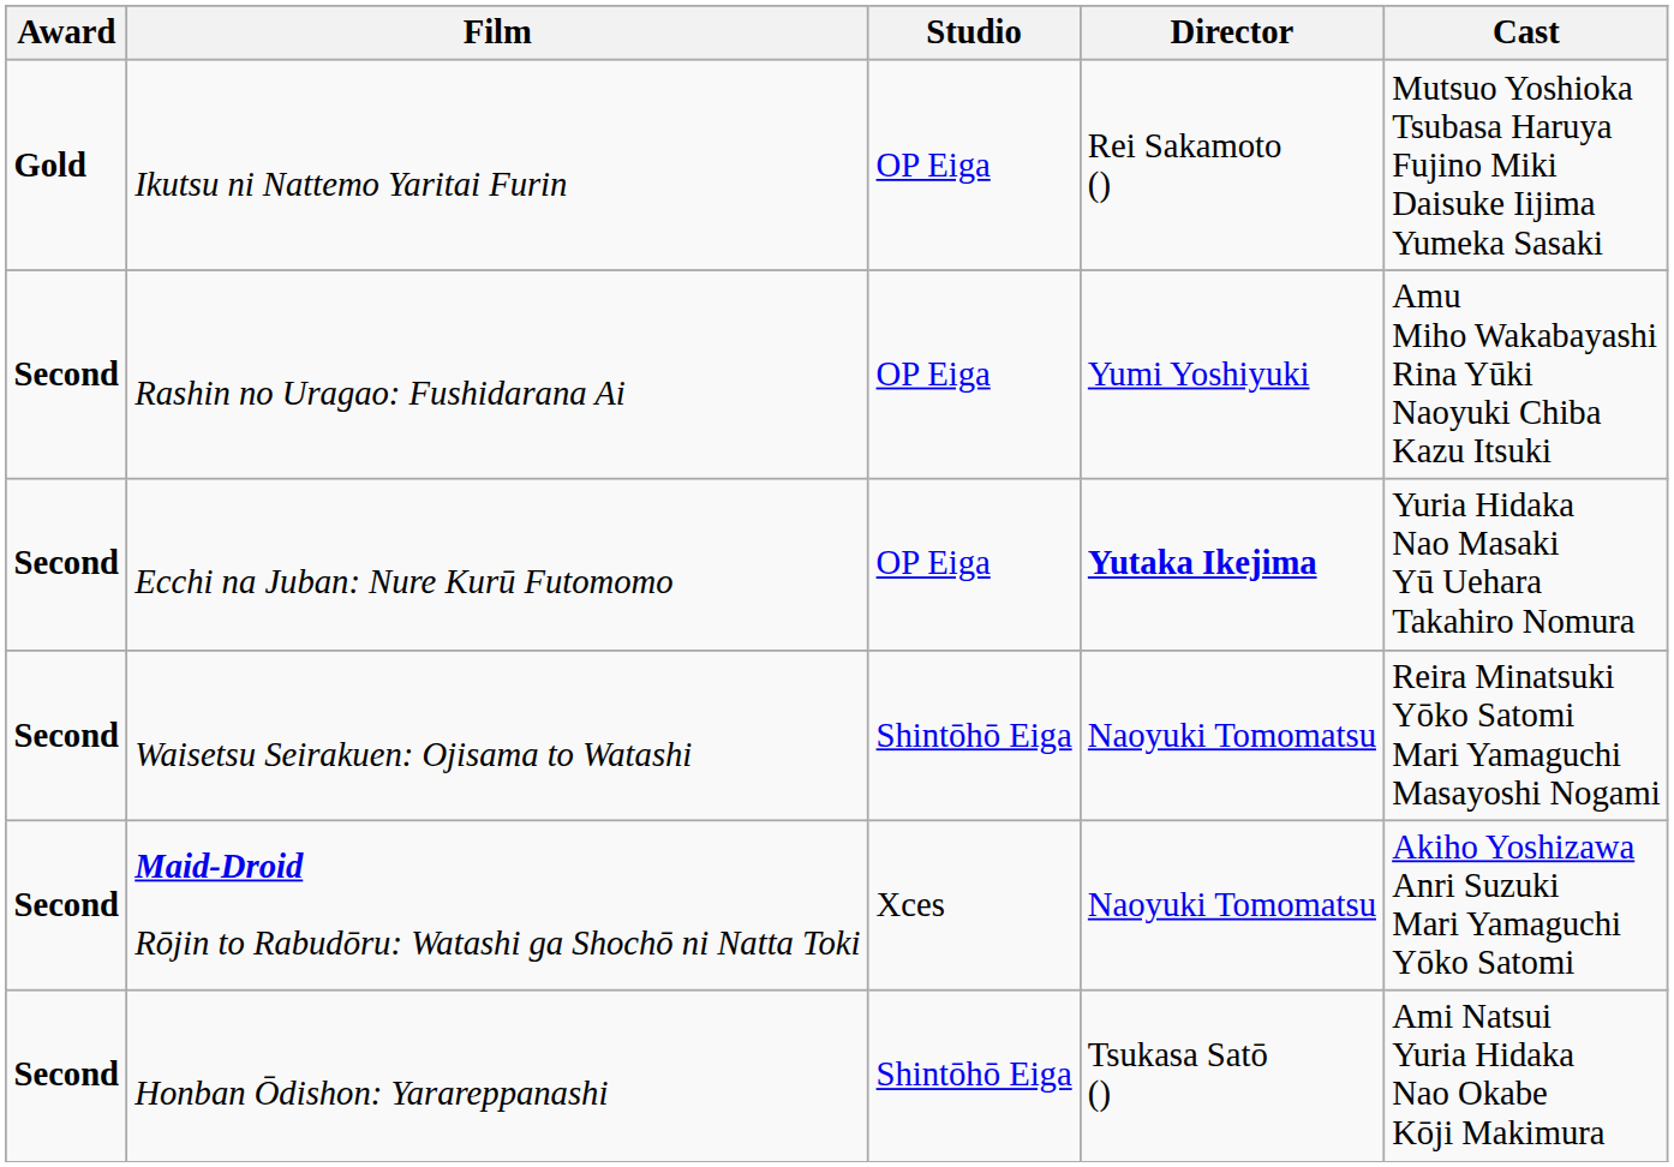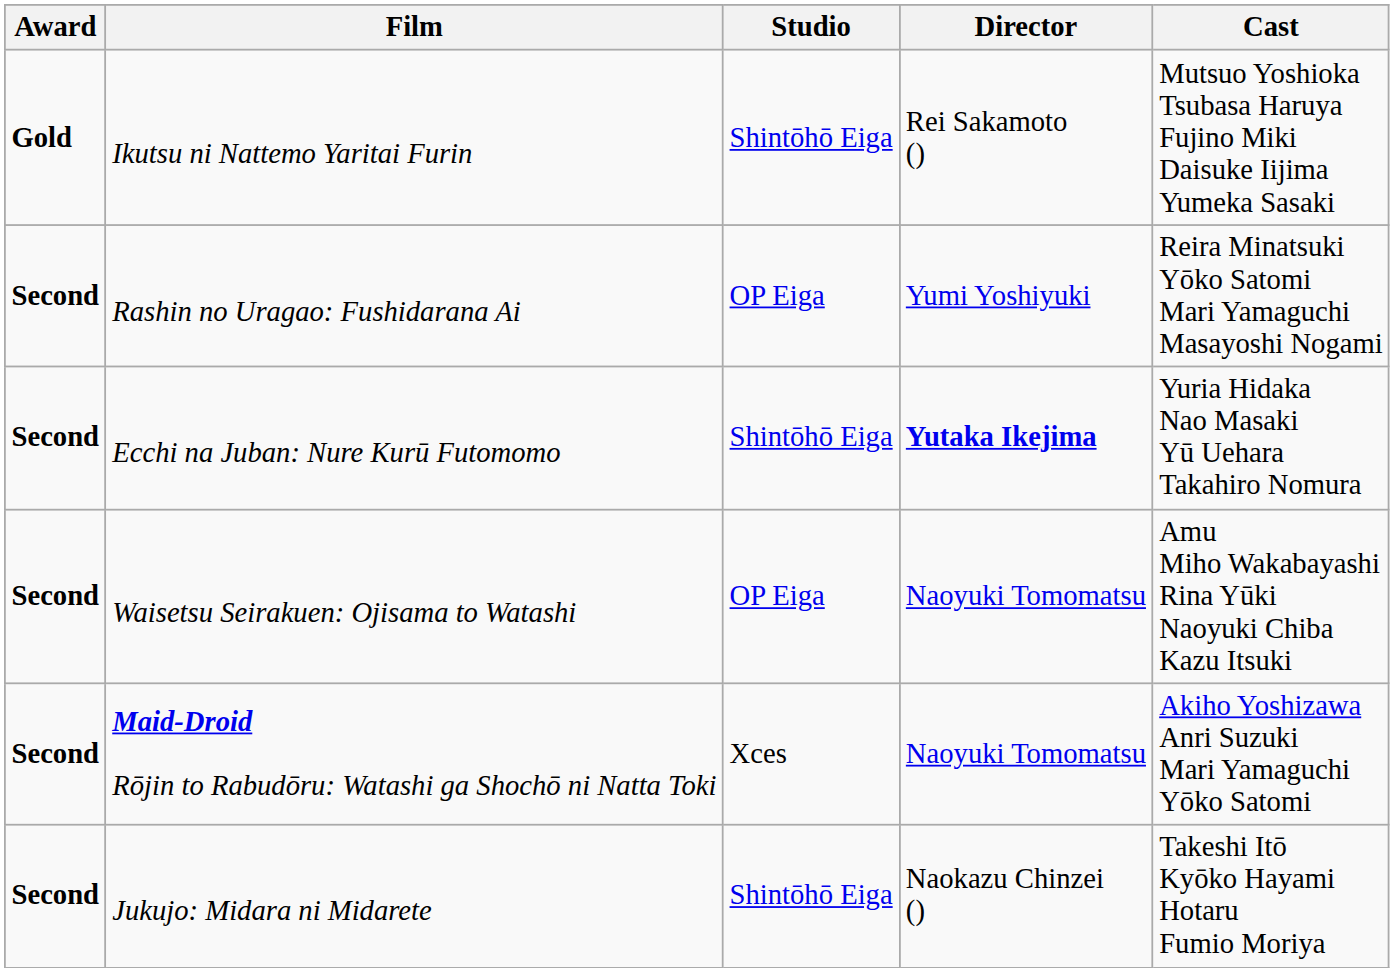Ikutsu ni Nattemo Yaritai Furin | Studio: OP Eiga -> Shintōhō Eiga
Rashin no Uragao: Fushidarana Ai | Cast: Amu Miho Wakabayashi Rina Yūki Naoyuki Chiba Kazu Itsuki -> Reira Minatsuki Yōko Satomi Mari Yamaguchi Masayoshi Nogami
Ecchi na Juban: Nure Kurū Futomomo | Studio: OP Eiga -> Shintōhō Eiga
Waisetsu Seirakuen: Ojisama to Watashi | Studio: Shintōhō Eiga -> OP Eiga
Waisetsu Seirakuen: Ojisama to Watashi | Cast: Reira Minatsuki Yōko Satomi Mari Yamaguchi Masayoshi Nogami -> Amu Miho Wakabayashi Rina Yūki Naoyuki Chiba Kazu Itsuki
- row: Second | Honban Ōdishon: Yarareppanashi | Shintōhō Eiga | Tsukasa Satō () | Ami Natsui Yuria Hidaka Nao Okabe Kōji Makimura
+ row: Second | Jukujo: Midara ni Midarete | Shintōhō Eiga | Naokazu Chinzei () | Takeshi Itō Kyōko Hayami Hotaru Fumio Moriya
